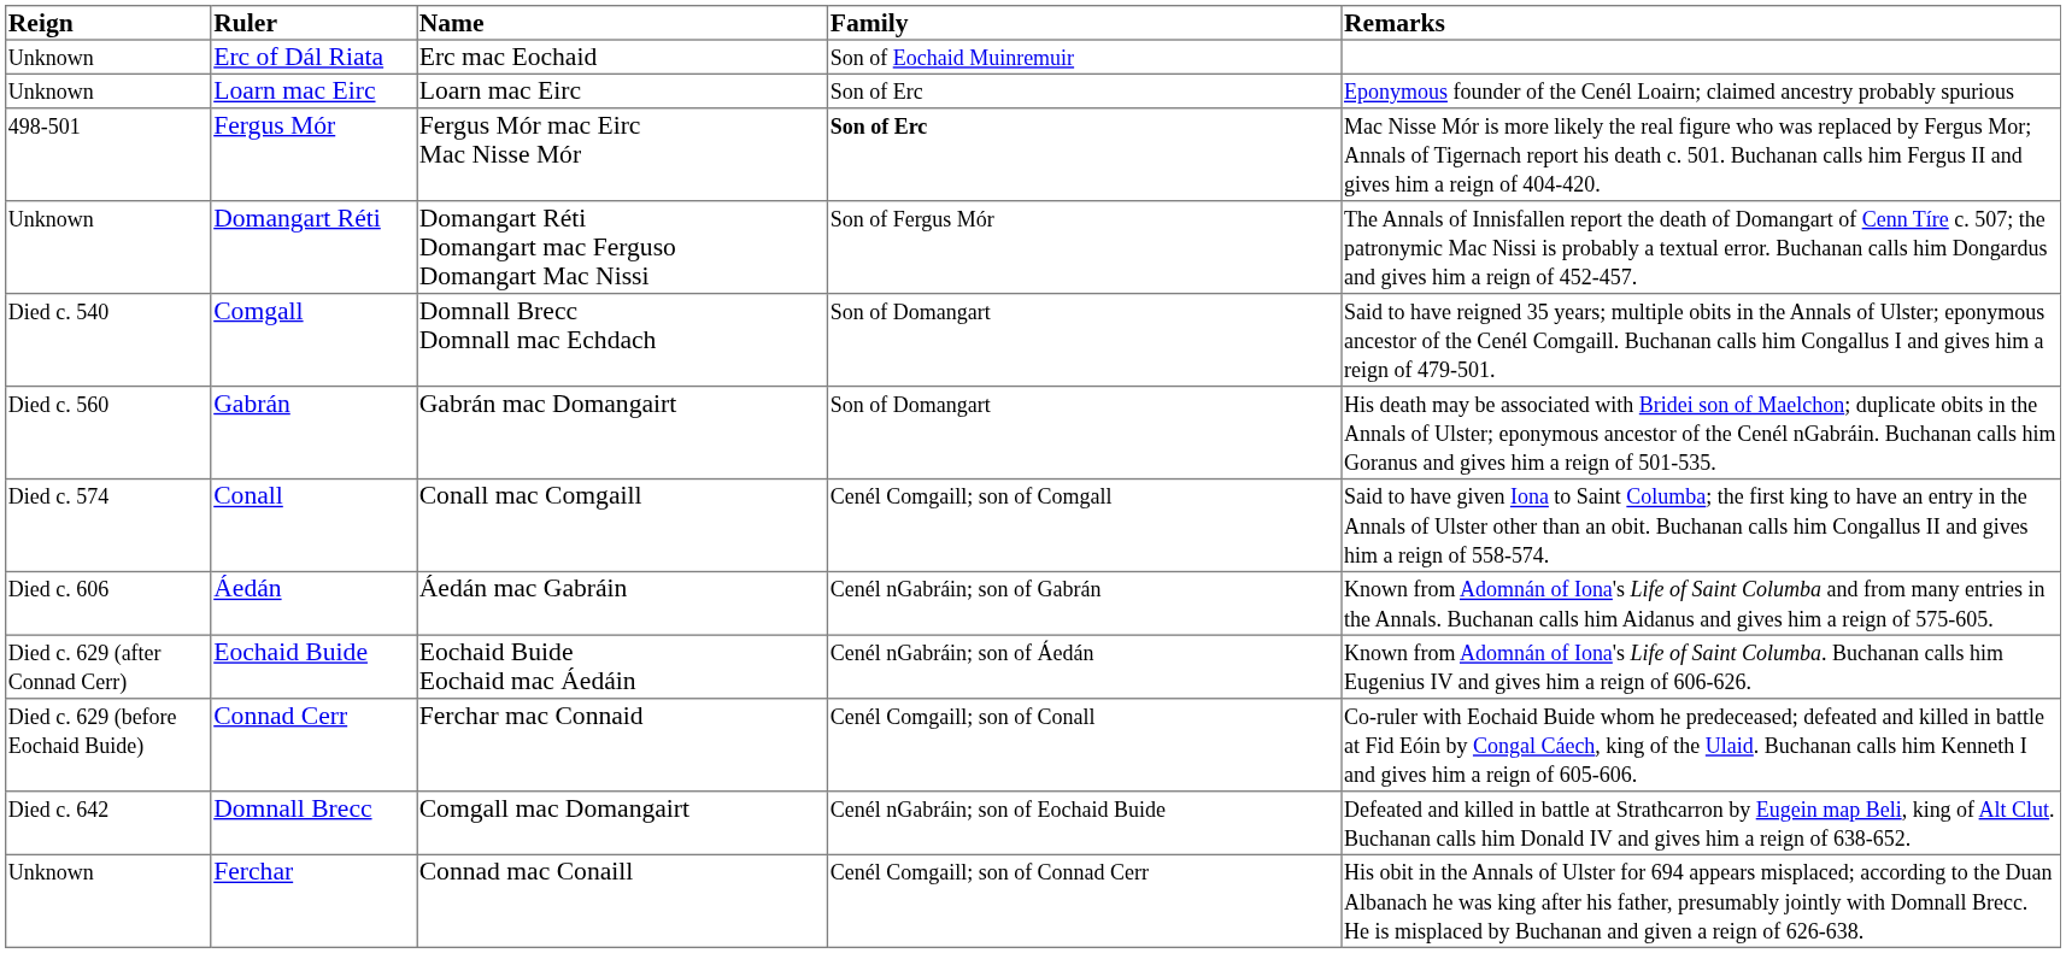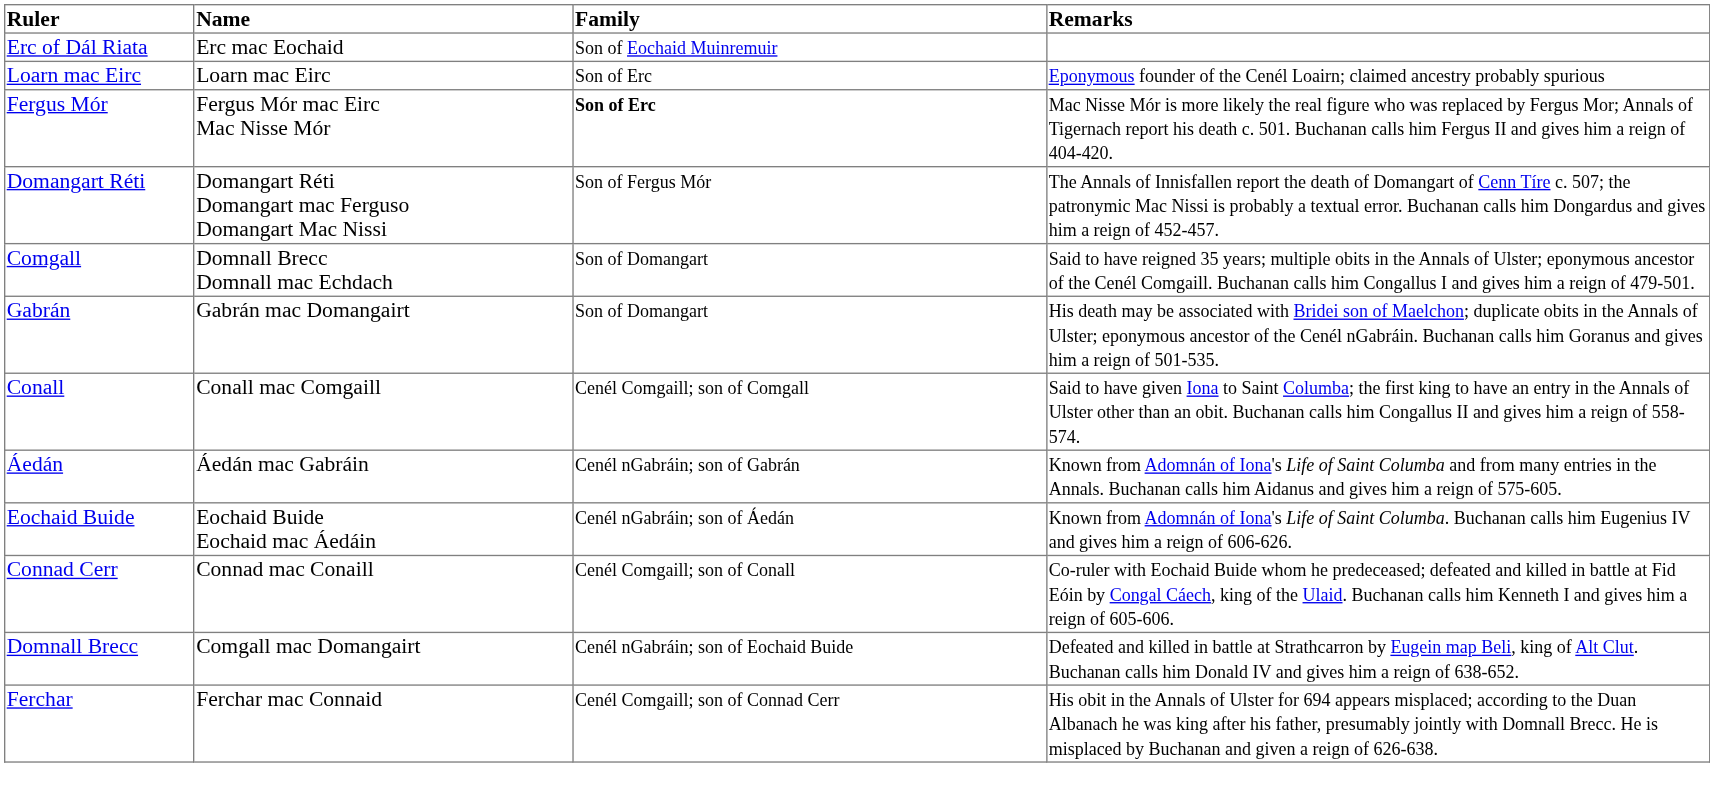- column: Reign | Unknown | Unknown | 498-501 | Unknown | Died c. 540 | Died c. 560 | Died c. 574 | Died c. 606 | Died c. 629 (after Connad Cerr) | Died c. 629 (before Eochaid Buide) | Died c. 642 | Unknown
Connad Cerr | Name: Ferchar mac Connaid -> Connad mac Conaill
Ferchar | Name: Connad mac Conaill -> Ferchar mac Connaid
